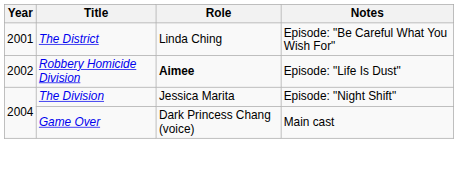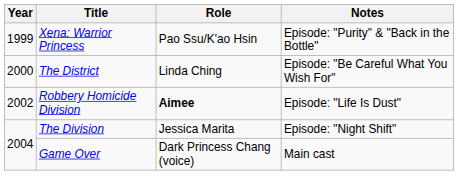+ row: 1999 | Xena: Warrior Princess | Pao Ssu/K'ao Hsin | Episode: "Purity" & "Back in the Bottle"
The District | Year: 2001 -> 2000
